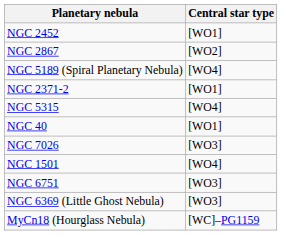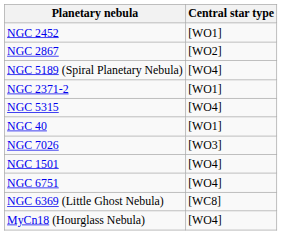NGC 6751 | Central star type: [WO3] -> [WO4]
NGC 6369 (Little Ghost Nebula) | Central star type: [WO3] -> [WC8]
MyCn18 (Hourglass Nebula) | Central star type: [WC]–PG1159 -> [WO4]
